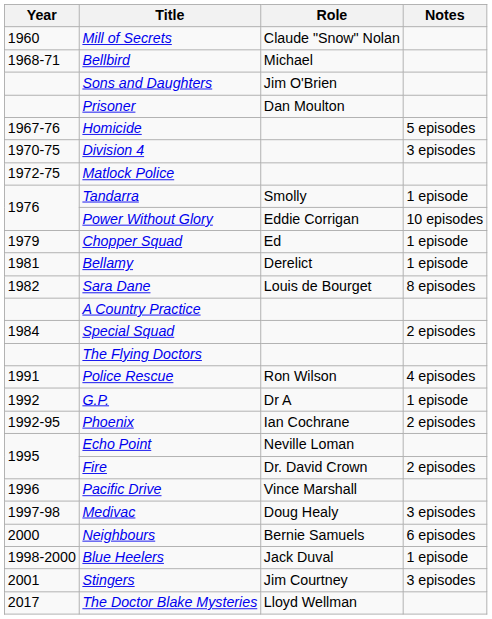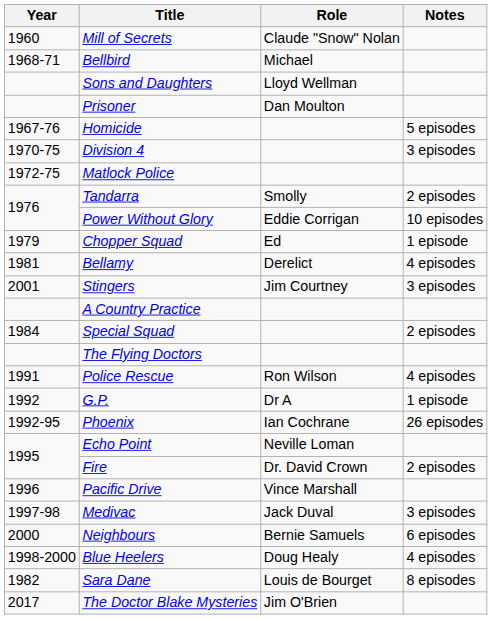Sons and Daughters | Role: Jim O'Brien -> Lloyd Wellman
Tandarra | Notes: 1 episode -> 2 episodes
Bellamy | Notes: 1 episode -> 4 episodes
rows swapped: Sara Dane <-> Stingers
Phoenix | Notes: 2 episodes -> 26 episodes
Medivac | Role: Doug Healy -> Jack Duval
Blue Heelers | Role: Jack Duval -> Doug Healy
Blue Heelers | Notes: 1 episode -> 4 episodes
The Doctor Blake Mysteries | Role: Lloyd Wellman -> Jim O'Brien
